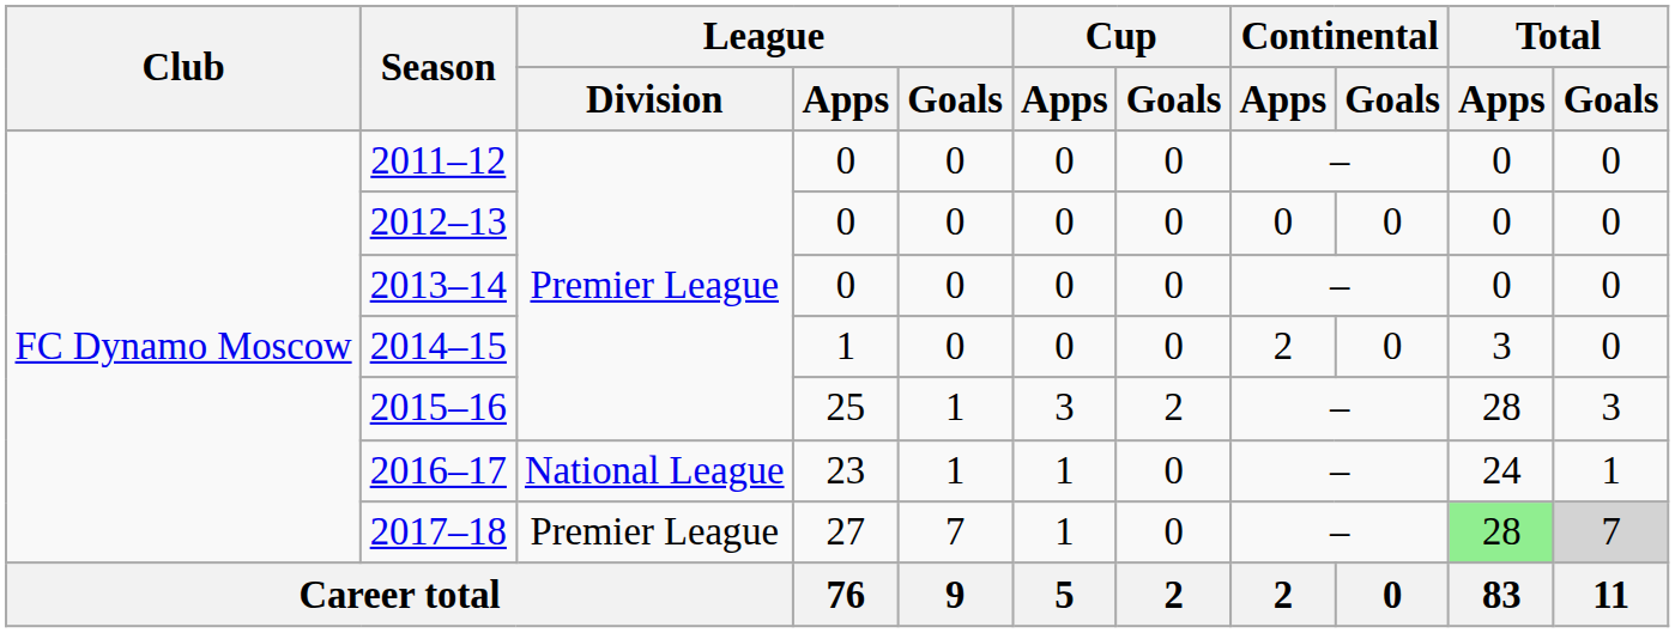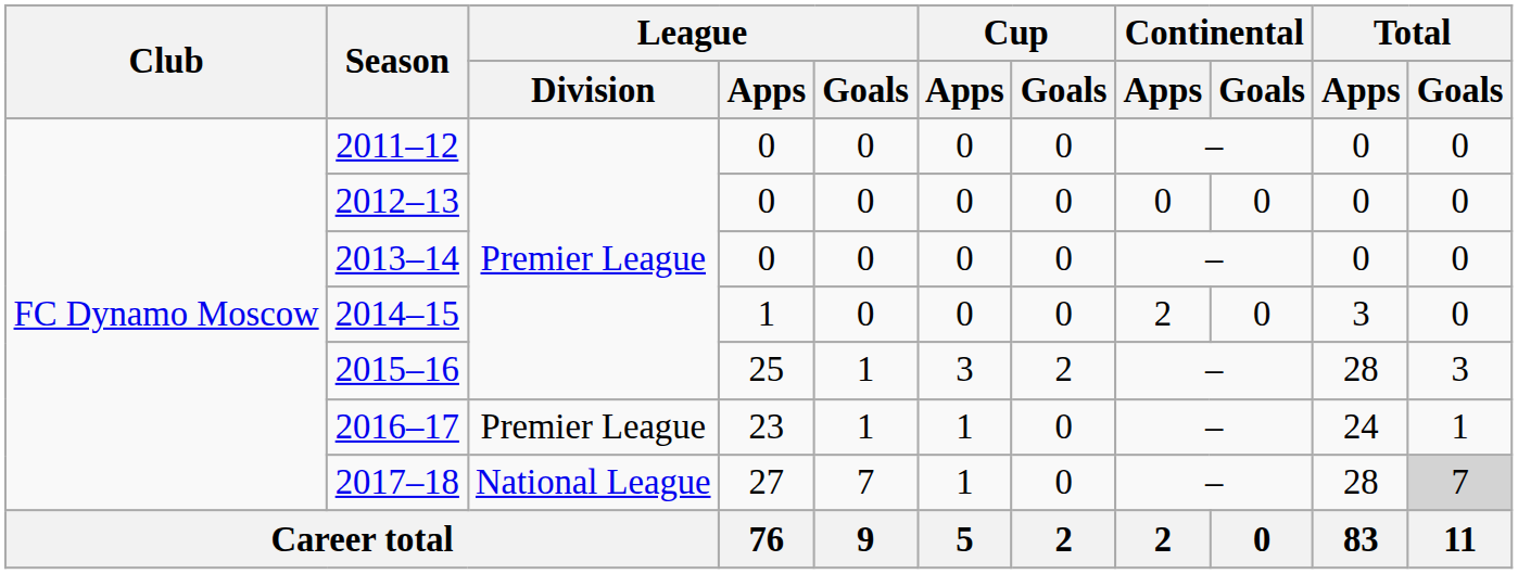2016–17 | League / Division: National League -> Premier League
2017–18 | League / Division: Premier League -> National League
2017–18 | Total / Apps: lightgreen background -> no background
